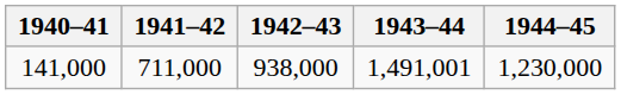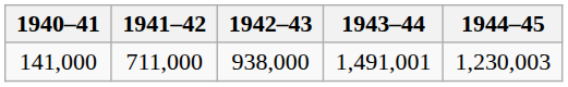141,000 | 1944–45: 1,230,000 -> 1,230,003
